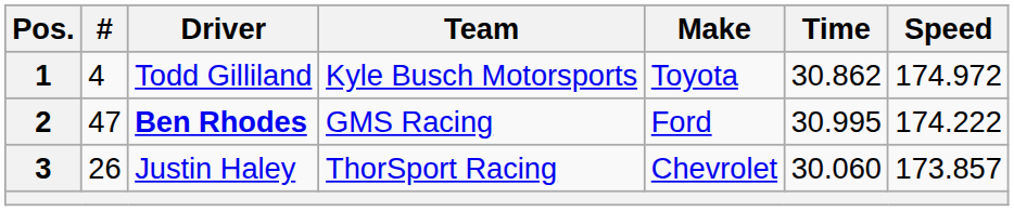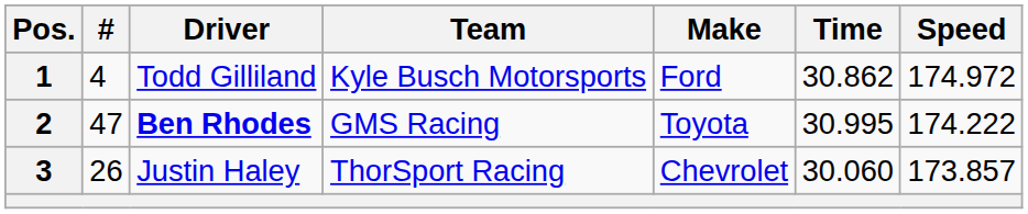1 | Make: Toyota -> Ford
2 | Make: Ford -> Toyota
